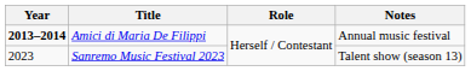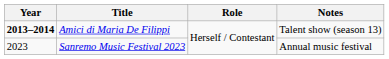Amici di Maria De Filippi | Notes: Annual music festival -> Talent show (season 13)
Sanremo Music Festival 2023 | Notes: Talent show (season 13) -> Annual music festival
